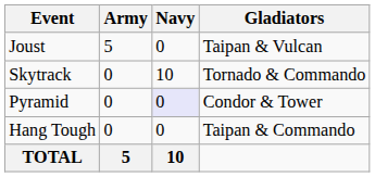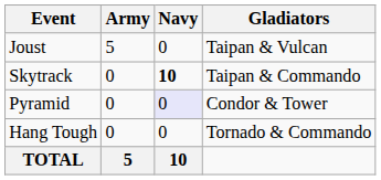Skytrack | Navy: normal -> bold
Skytrack | Gladiators: Tornado & Commando -> Taipan & Commando
Hang Tough | Gladiators: Taipan & Commando -> Tornado & Commando
